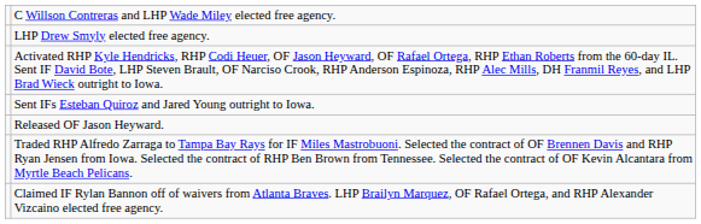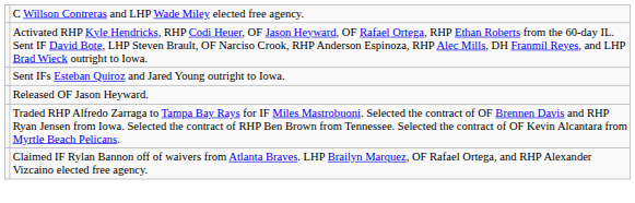- row: LHP Drew Smyly elected free agency.
